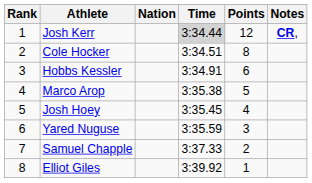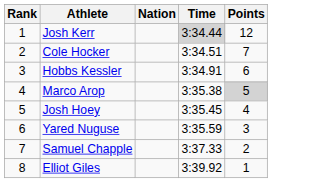- column: Notes | CR,
Cole Hocker | Points: 8 -> 7
Marco Arop | Points: no background -> lightgrey background
